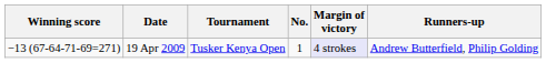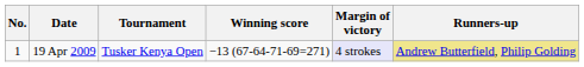columns swapped: No. <-> Winning score
19 Apr 2009 | Runners-up: no background -> khaki background
